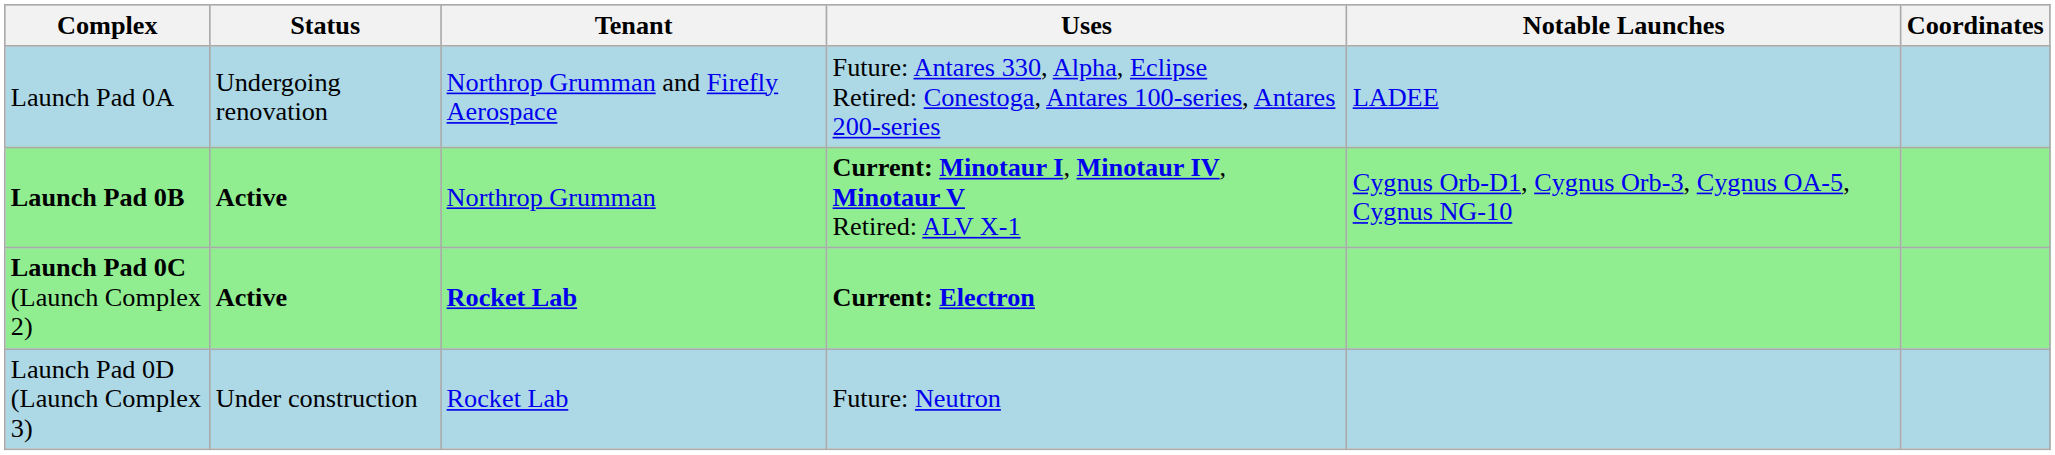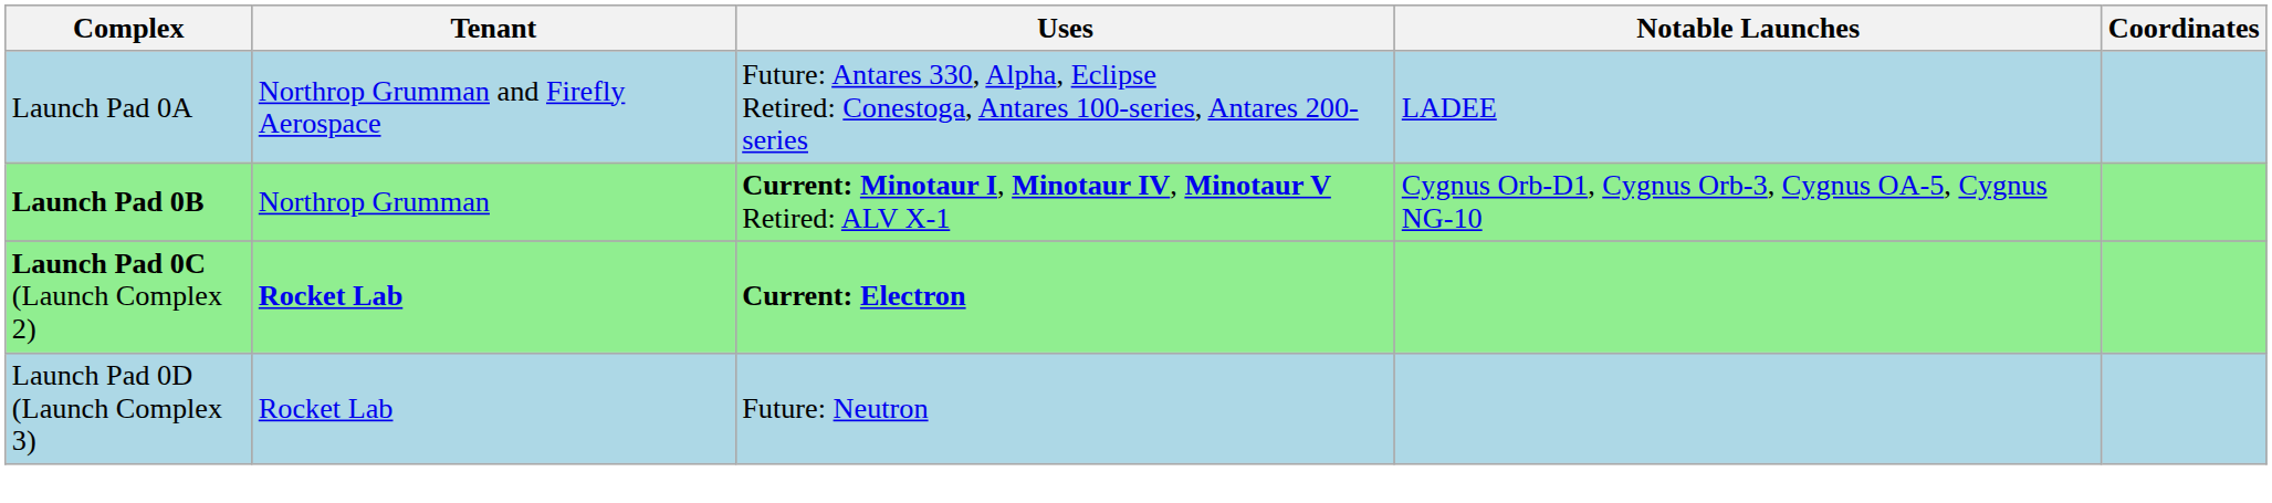- column: Status | Undergoing renovation | Active | Active | Under construction
